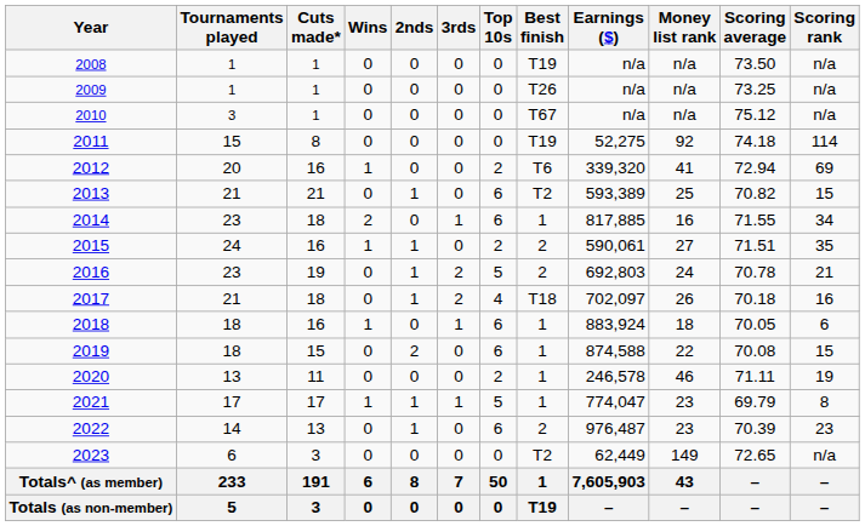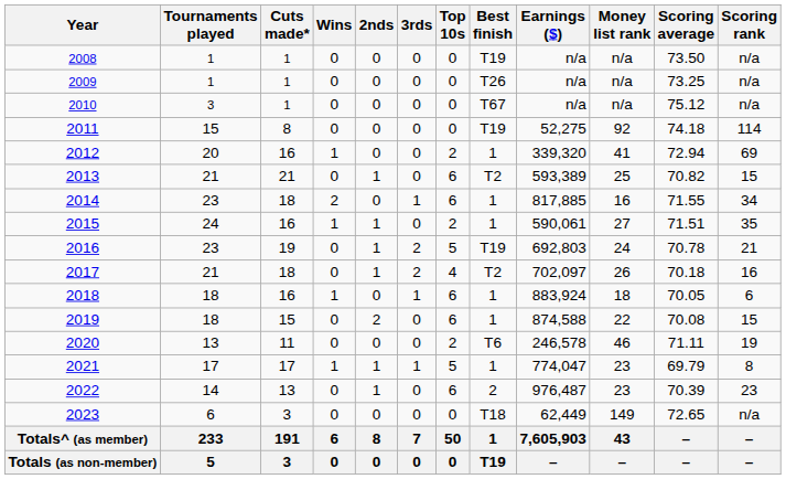2012 | Best finish: T6 -> 1
2015 | Best finish: 2 -> 1
2016 | Best finish: 2 -> T19
2017 | Best finish: T18 -> T2
2020 | Best finish: 1 -> T6
2023 | Best finish: T2 -> T18
